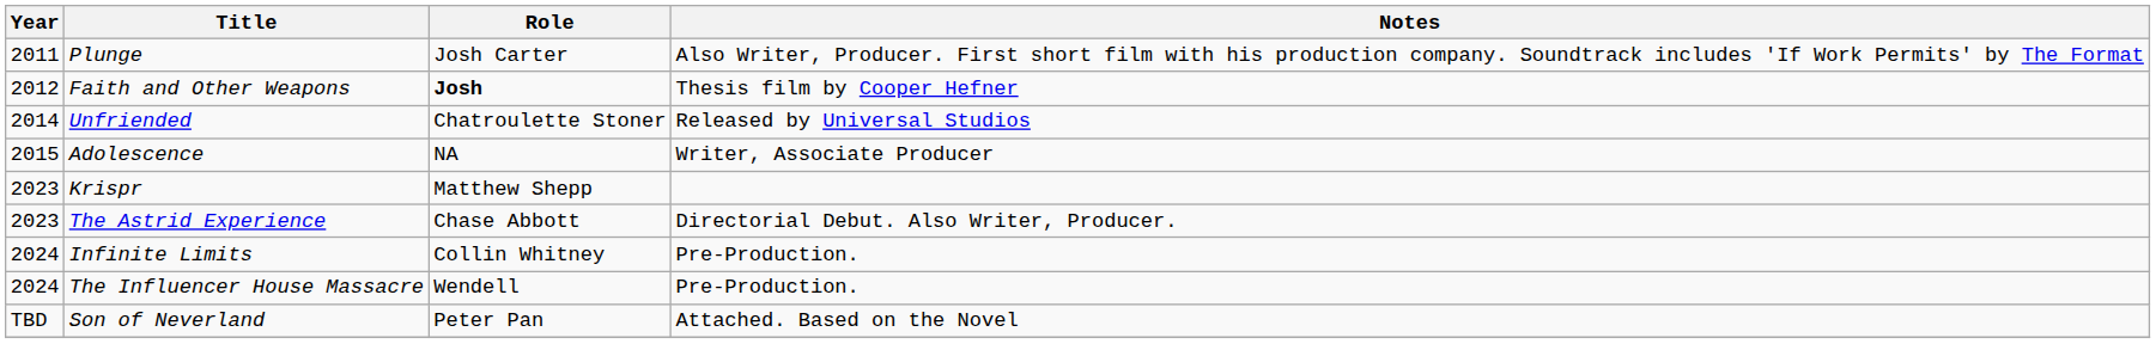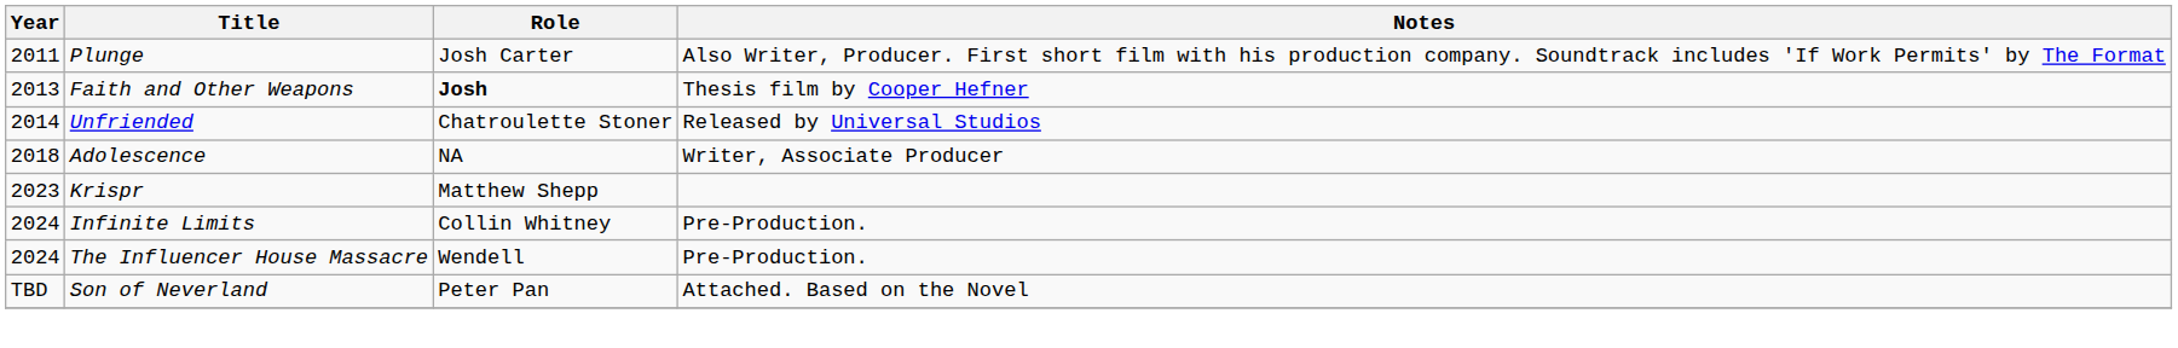Faith and Other Weapons | Year: 2012 -> 2013
Adolescence | Year: 2015 -> 2018
- row: 2023 | The Astrid Experience | Chase Abbott | Directorial Debut. Also Writer, Producer.
